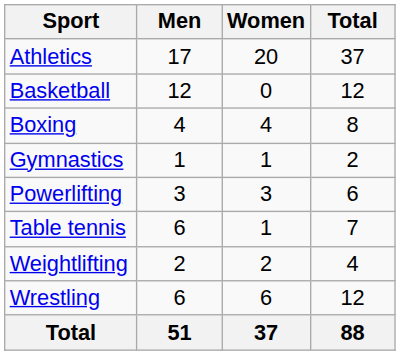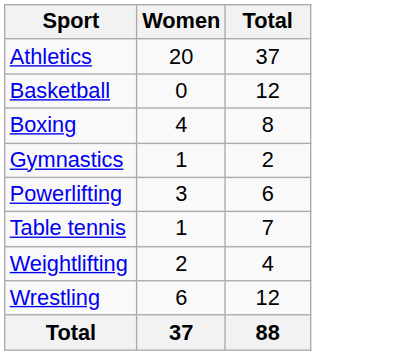- column: Men | 17 | 12 | 4 | 1 | 3 | 6 | 2 | 6 | 51
